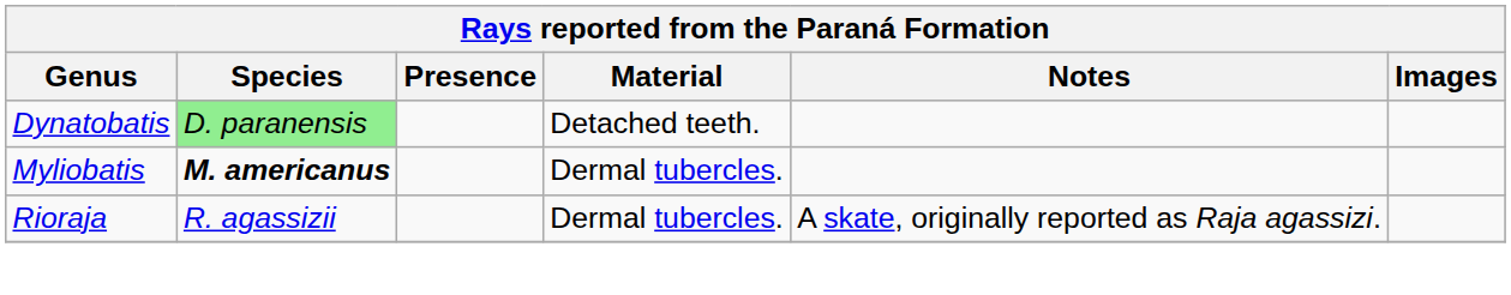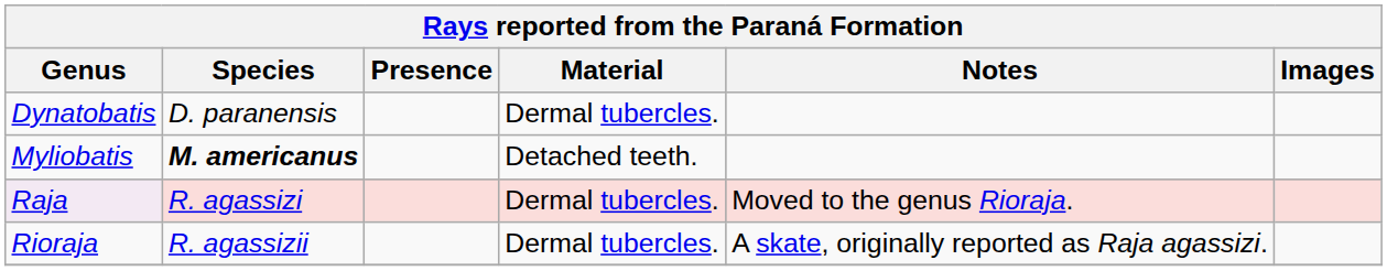Dynatobatis | Species: lightgreen background -> no background
Dynatobatis | Material: Detached teeth. -> Dermal tubercles.
Myliobatis | Material: Dermal tubercles. -> Detached teeth.
+ row: Raja | R. agassizi | Dermal tubercles. | Moved to the genus Rioraja.
